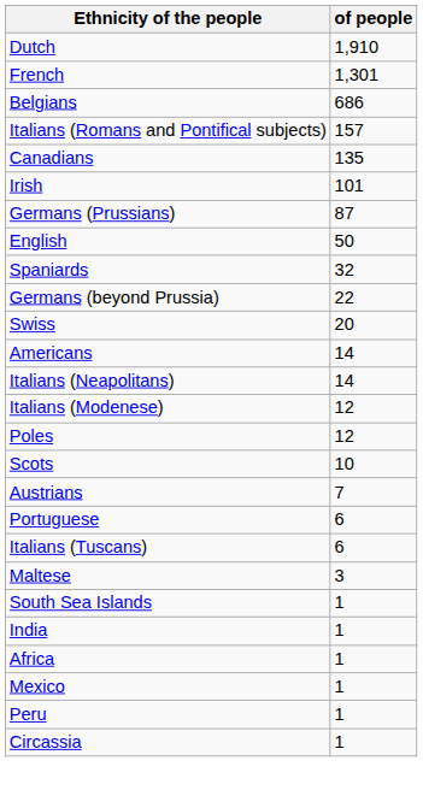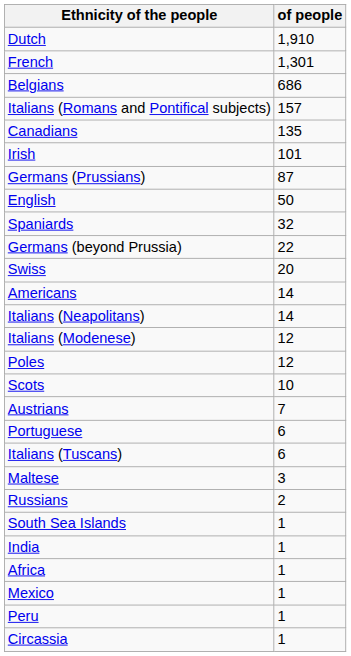+ row: Russians | 2
